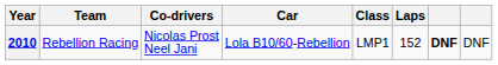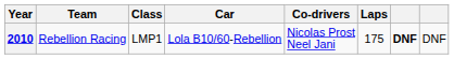columns swapped: Co-drivers <-> Class
2010 | Laps: 152 -> 175
